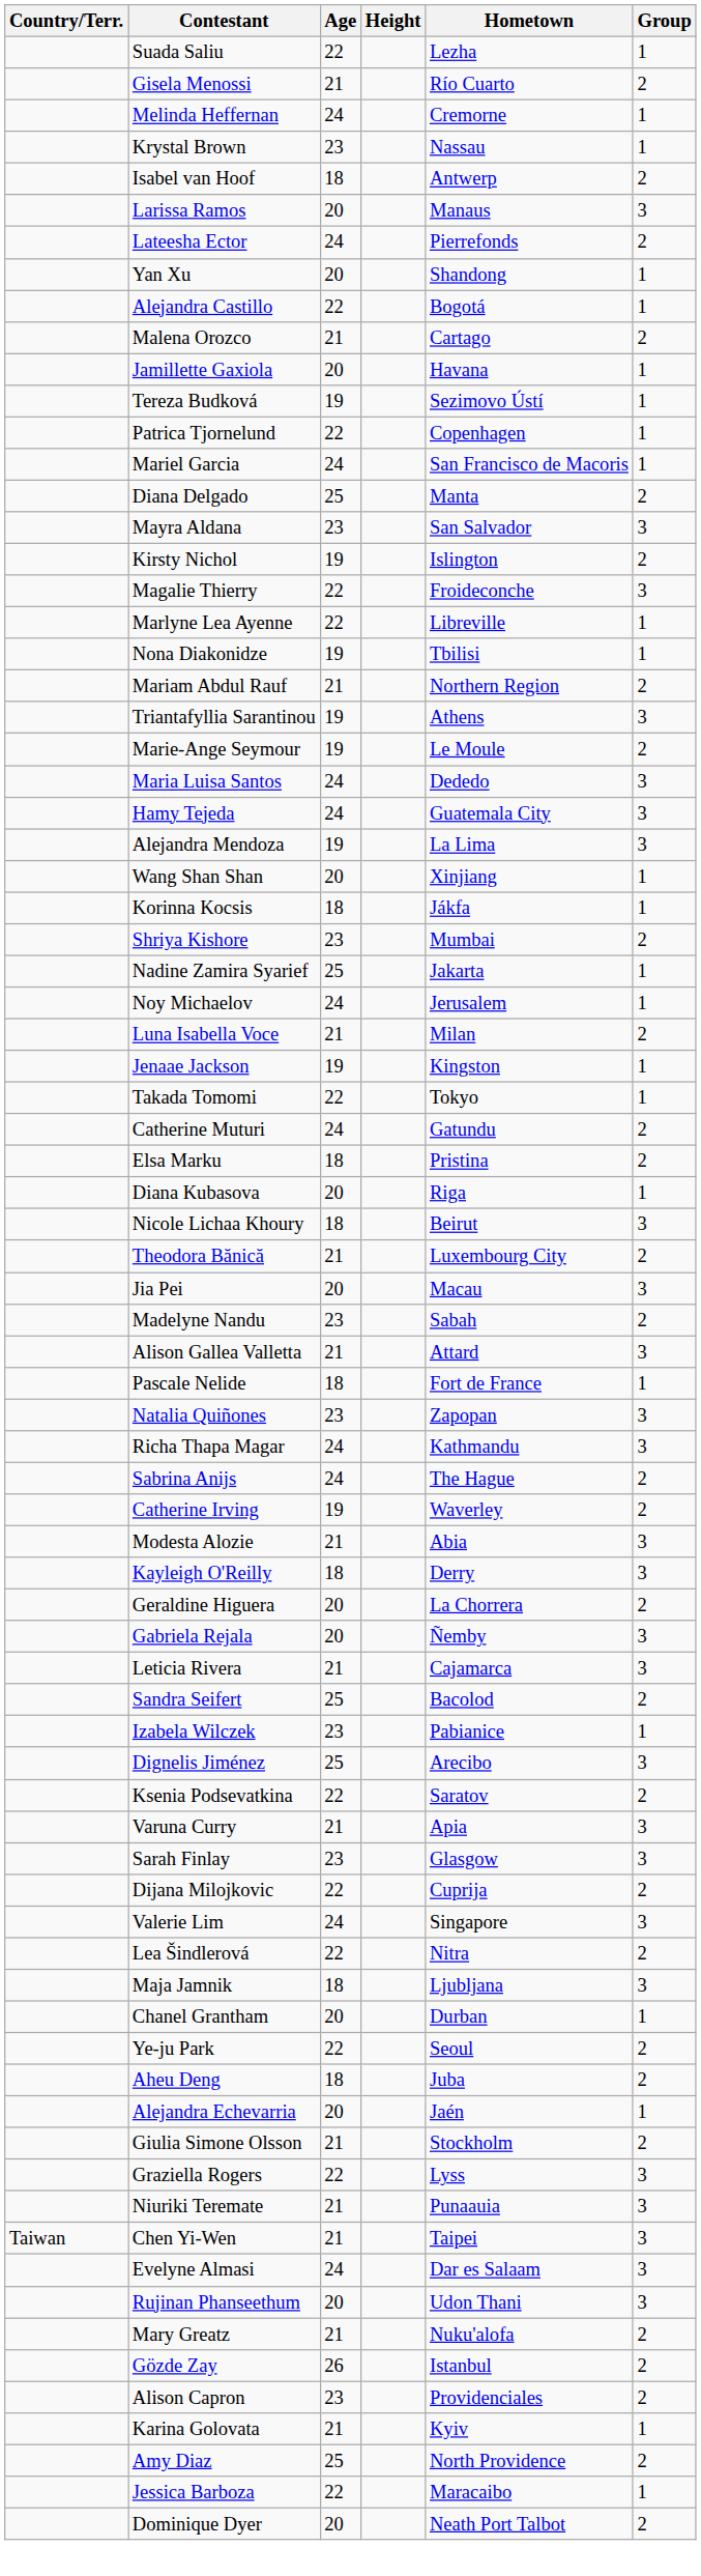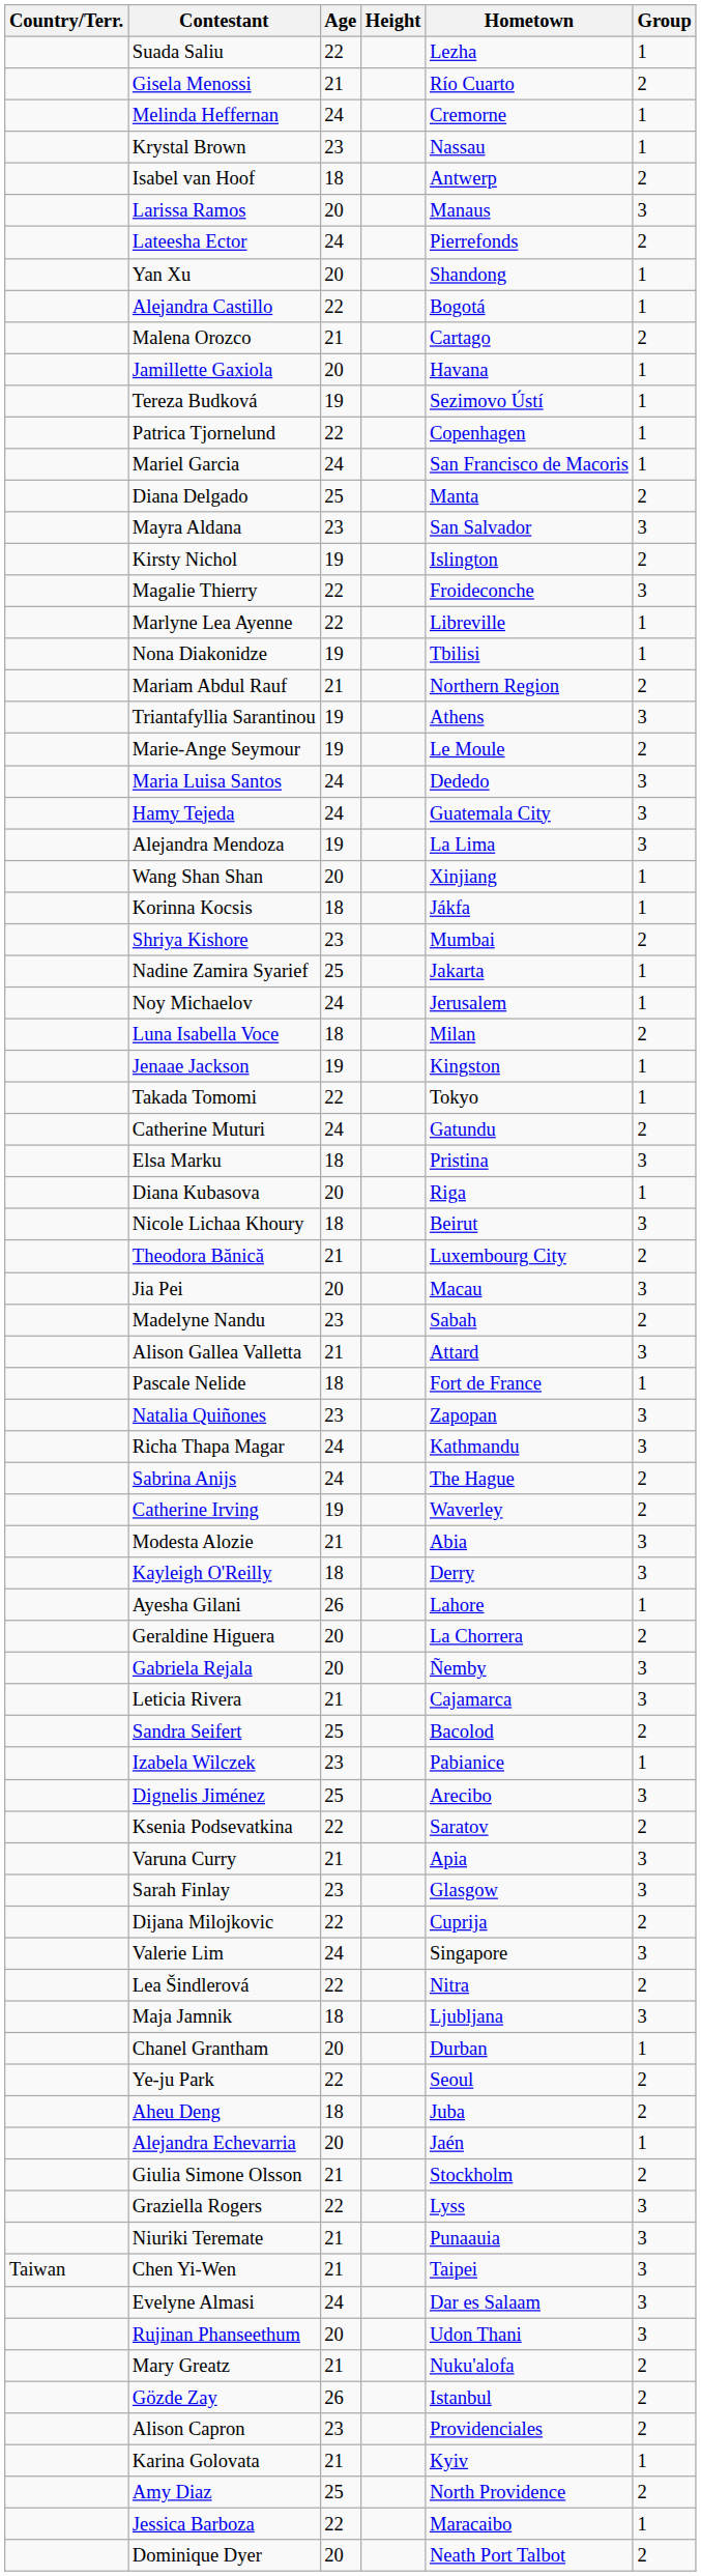Luna Isabella Voce | Age: 21 -> 18
Elsa Marku | Group: 2 -> 3
+ row: Ayesha Gilani | 26 | Lahore | 1
